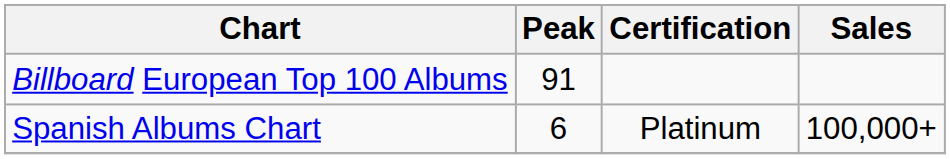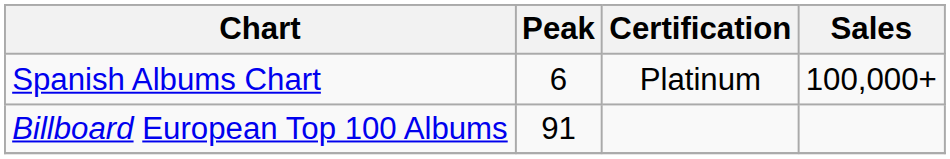rows swapped: Spanish Albums Chart <-> Billboard European Top 100 Albums
